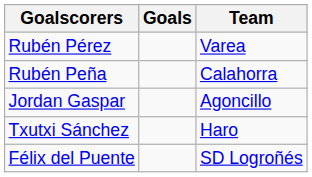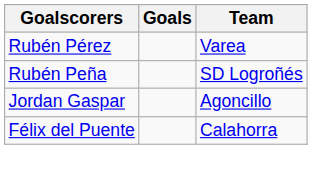Rubén Peña | Team: Calahorra -> SD Logroñés
- row: Txutxi Sánchez | Haro
Félix del Puente | Team: SD Logroñés -> Calahorra
